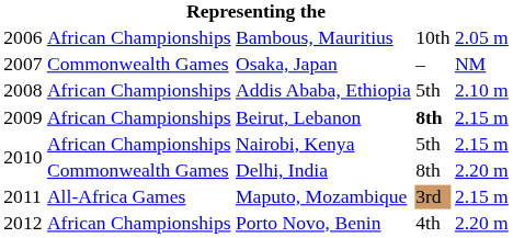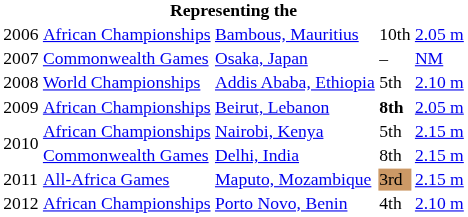Addis Ababa, Ethiopia | column 2: African Championships -> World Championships
Beirut, Lebanon | column 5: 2.15 m -> 2.05 m
Delhi, India | column 5: 2.20 m -> 2.15 m
Porto Novo, Benin | column 5: 2.20 m -> 2.10 m
